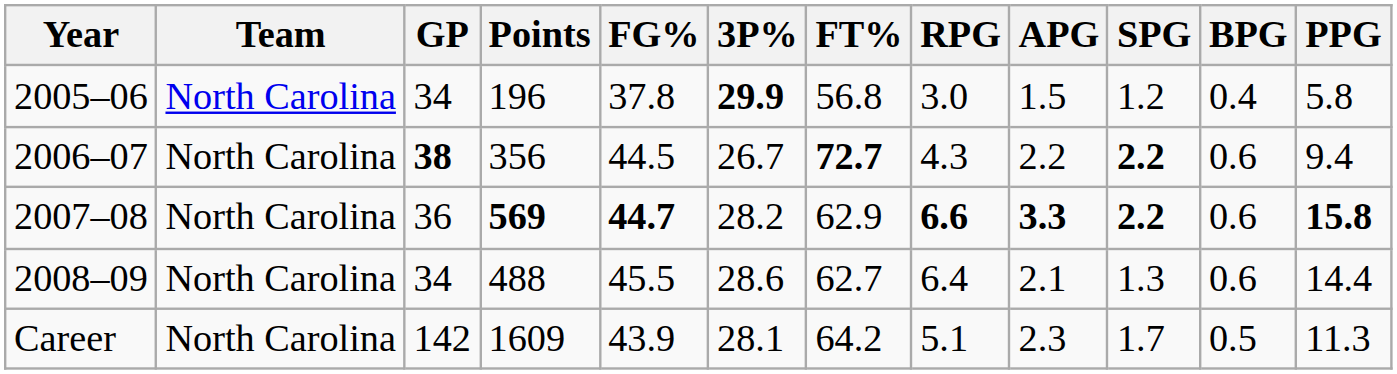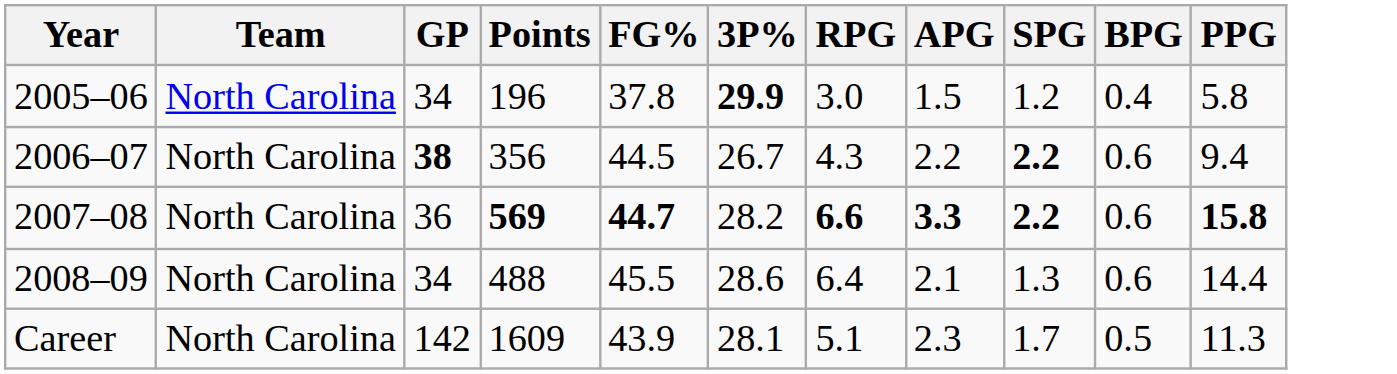- column: FT% | 56.8 | 72.7 | 62.9 | 62.7 | 64.2
